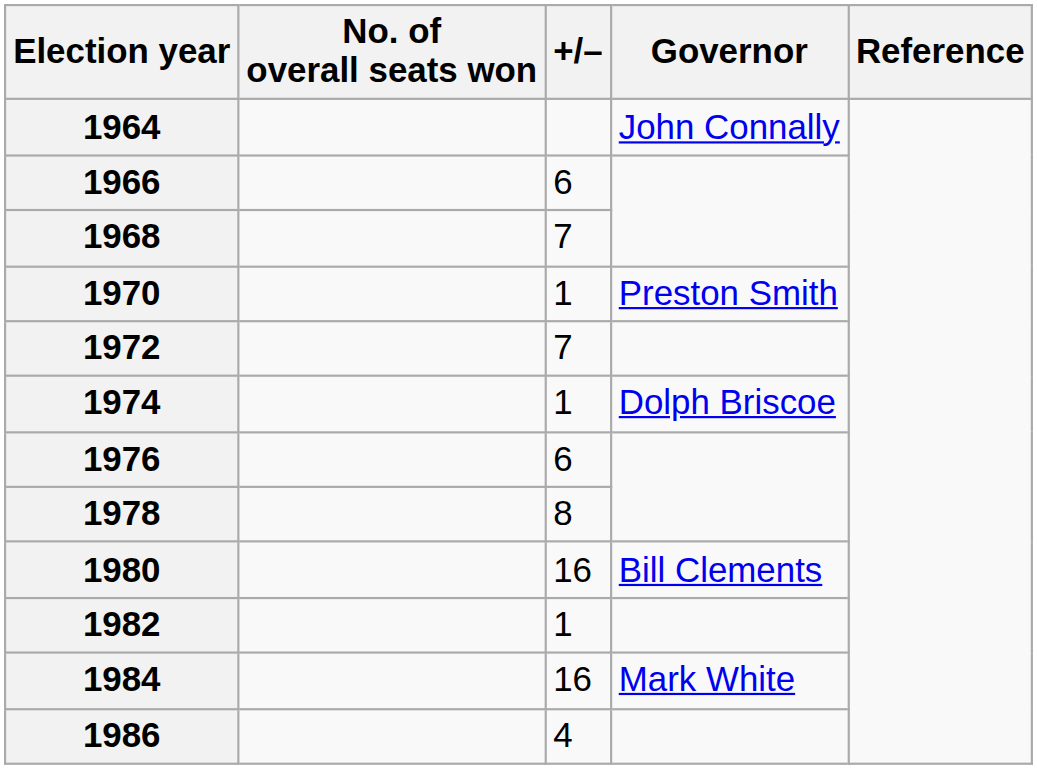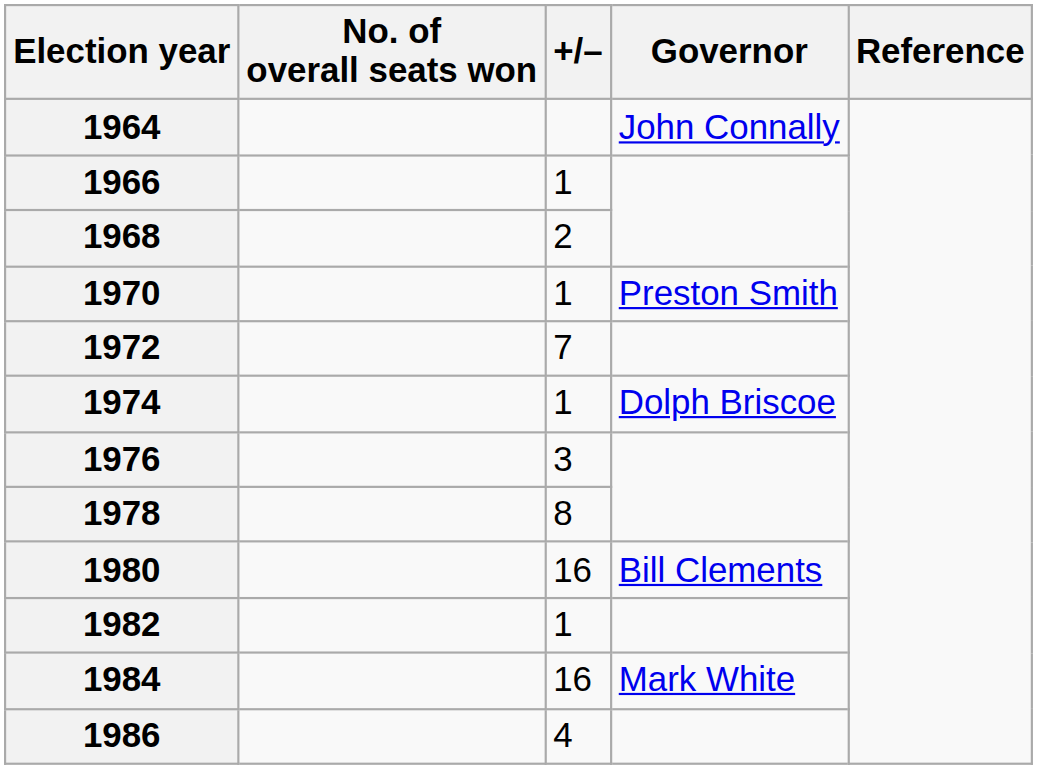1966 | +/–: 6 -> 1
1968 | +/–: 7 -> 2
1976 | +/–: 6 -> 3
